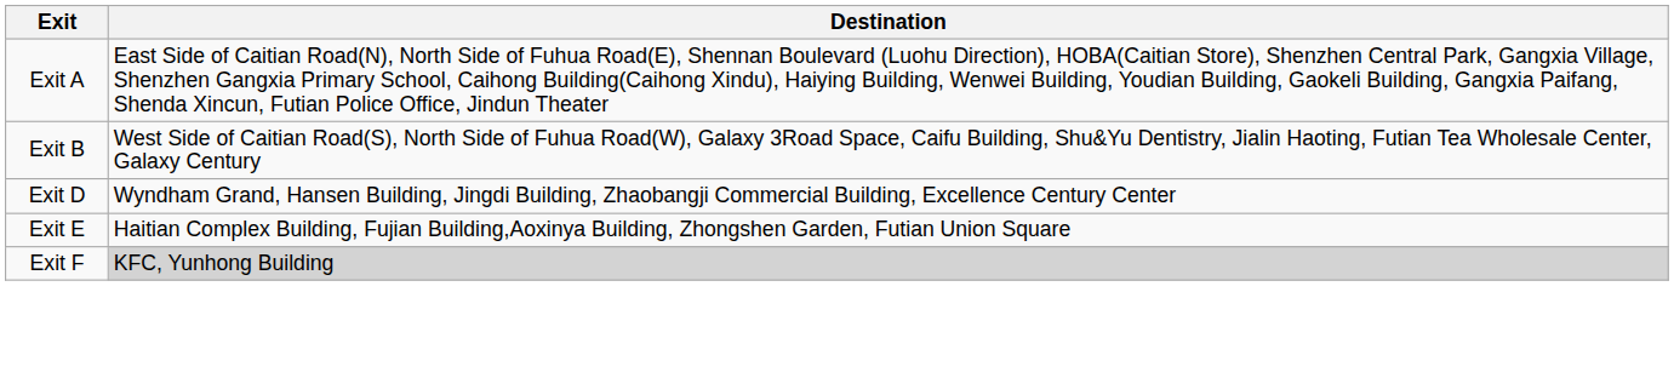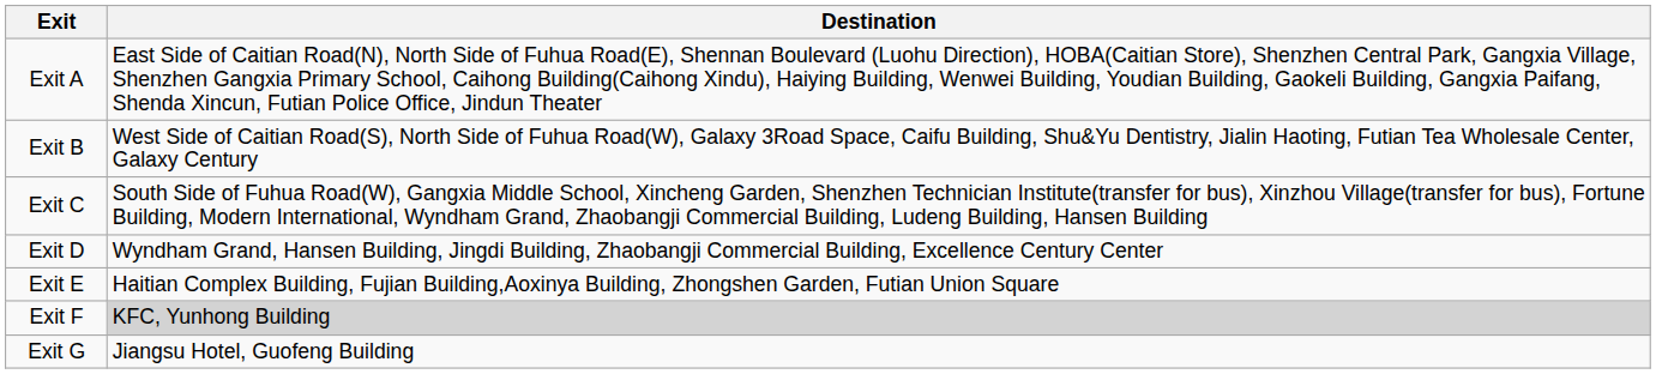+ row: Exit C | South Side of Fuhua Road(W), Gangxia Middle School, Xincheng Garden, Shenzhen Technician Institute(transfer for bus), Xinzhou Village(transfer for bus), Fortune Building, Modern International, Wyndham Grand, Zhaobangji Commercial Building, Ludeng Building, Hansen Building
+ row: Exit G | Jiangsu Hotel, Guofeng Building
